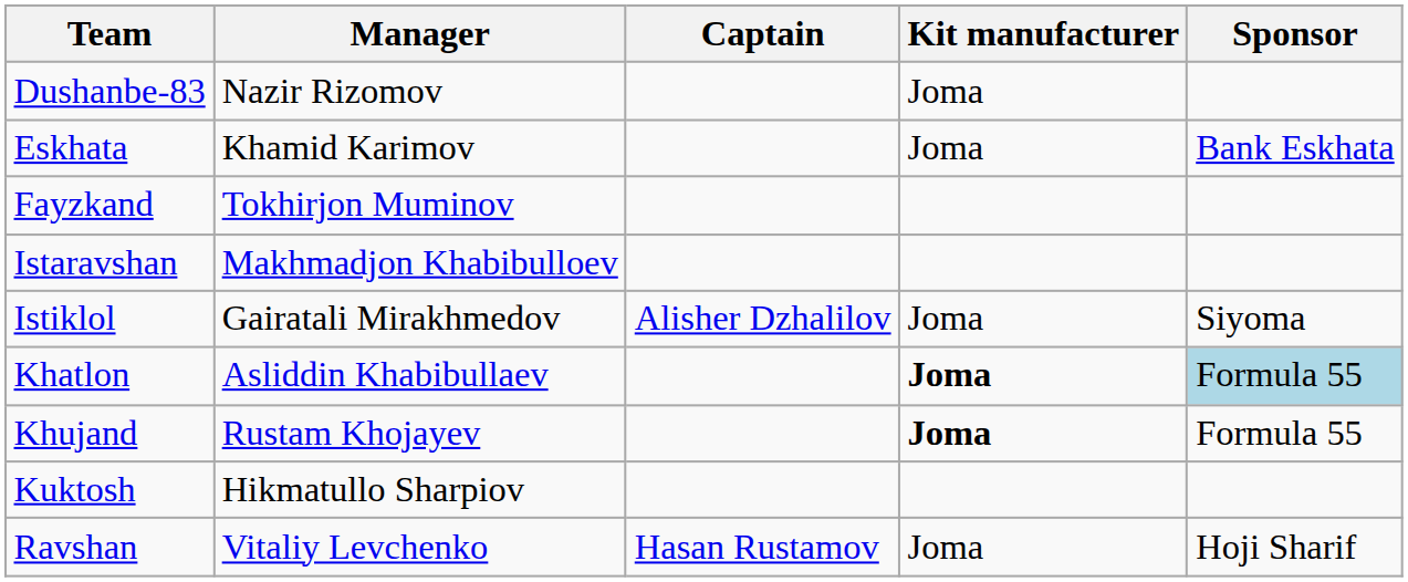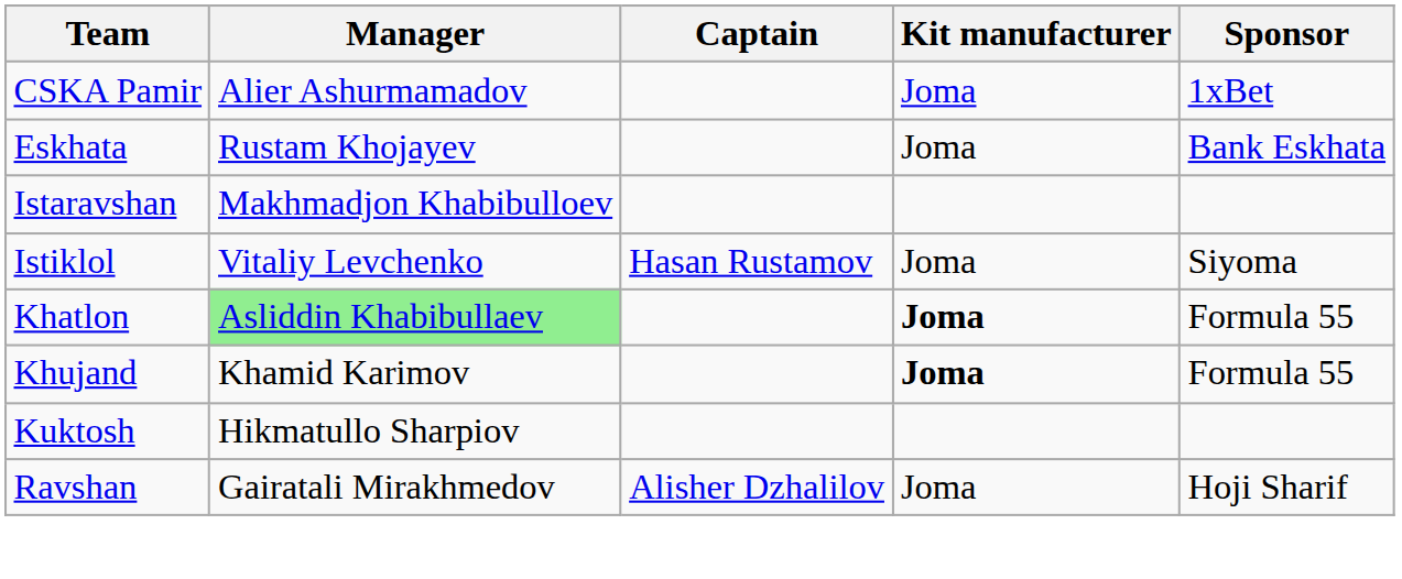+ row: CSKA Pamir | Alier Ashurmamadov | Joma | 1xBet
- row: Dushanbe-83 | Nazir Rizomov | Joma
Eskhata | Manager: Khamid Karimov -> Rustam Khojayev
- row: Fayzkand | Tokhirjon Muminov
Istiklol | Manager: Gairatali Mirakhmedov -> Vitaliy Levchenko
Istiklol | Captain: Alisher Dzhalilov -> Hasan Rustamov
Khatlon | Manager: no background -> lightgreen background
Khatlon | Sponsor: lightblue background -> no background
Khujand | Manager: Rustam Khojayev -> Khamid Karimov
Ravshan | Manager: Vitaliy Levchenko -> Gairatali Mirakhmedov
Ravshan | Captain: Hasan Rustamov -> Alisher Dzhalilov
